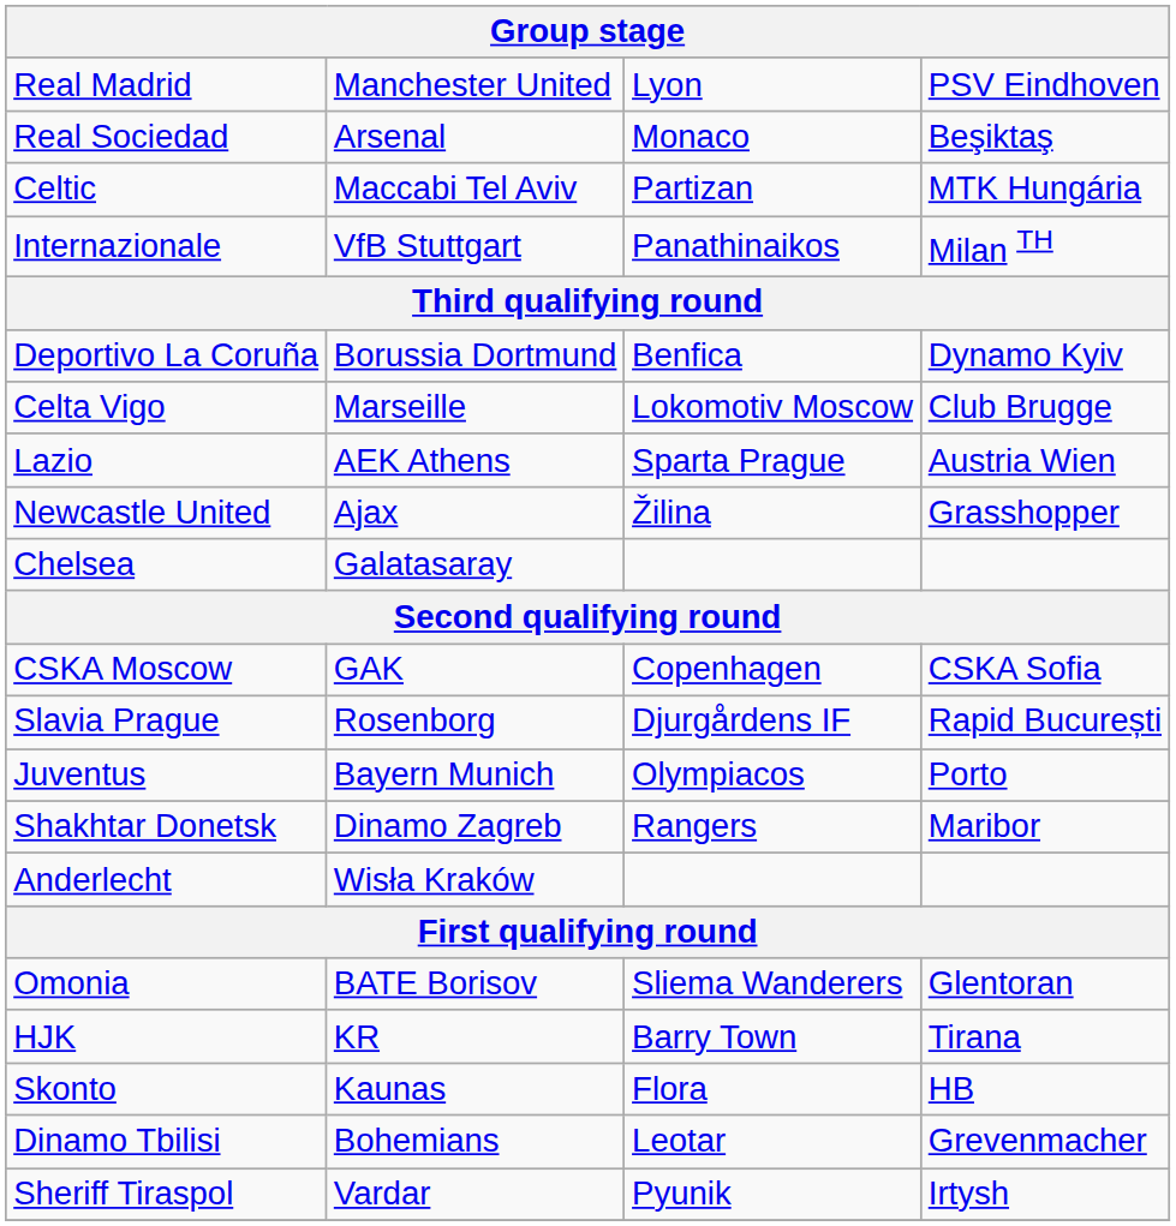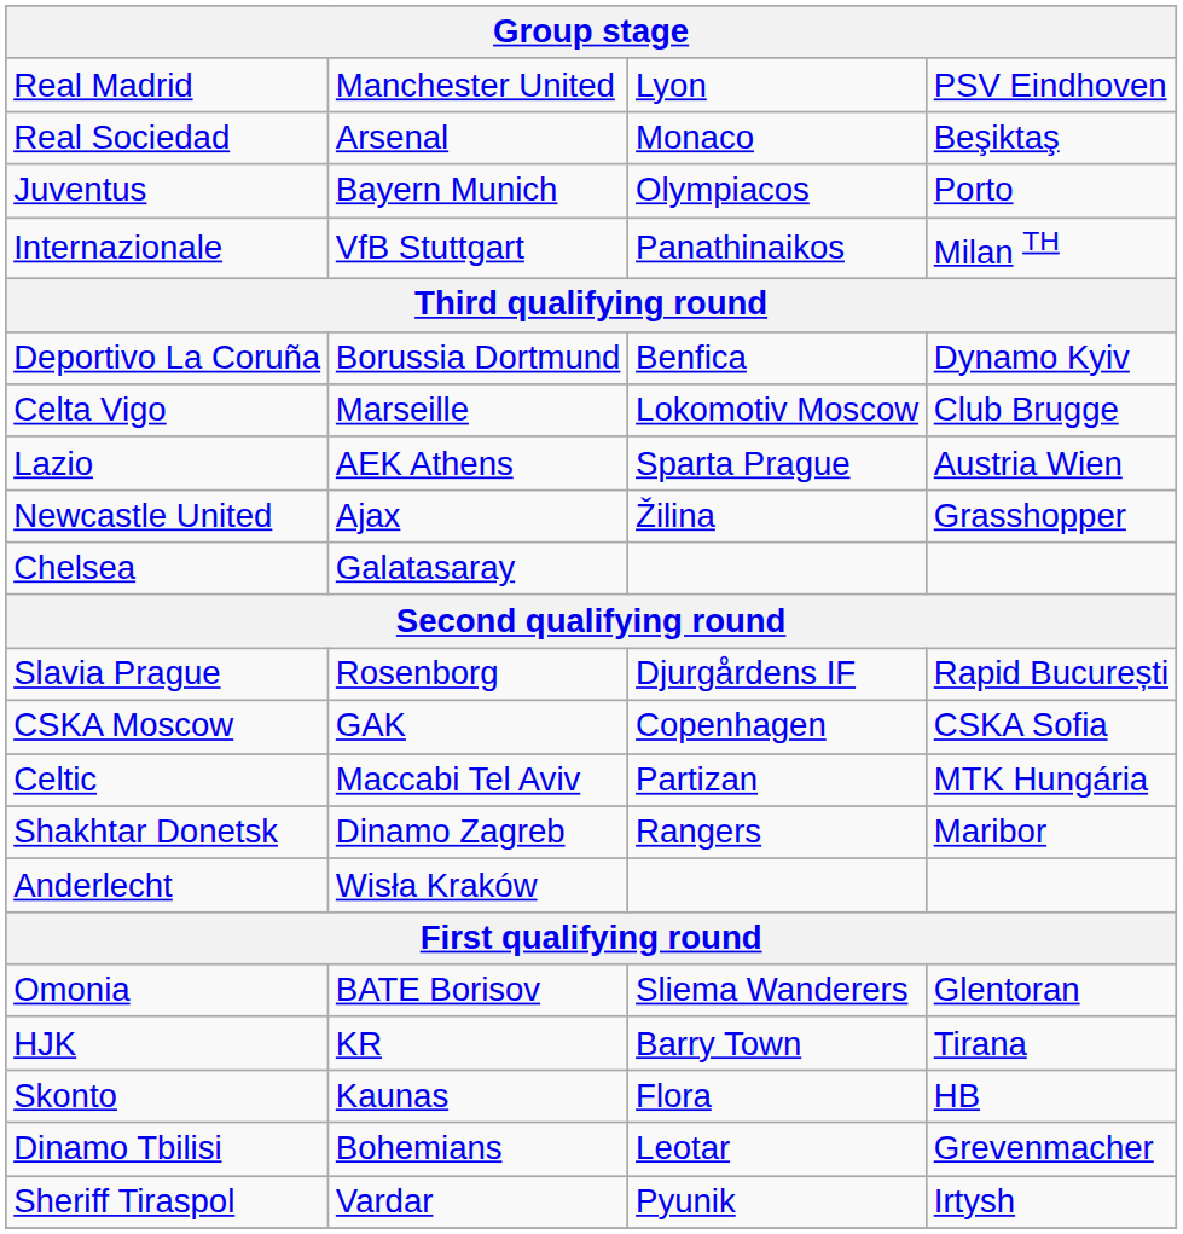rows swapped: Juventus <-> Celtic
rows swapped: CSKA Moscow <-> Slavia Prague
